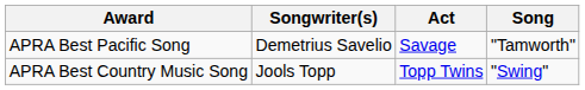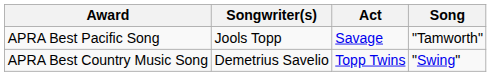APRA Best Pacific Song | Songwriter(s): Demetrius Savelio -> Jools Topp
APRA Best Country Music Song | Songwriter(s): Jools Topp -> Demetrius Savelio
